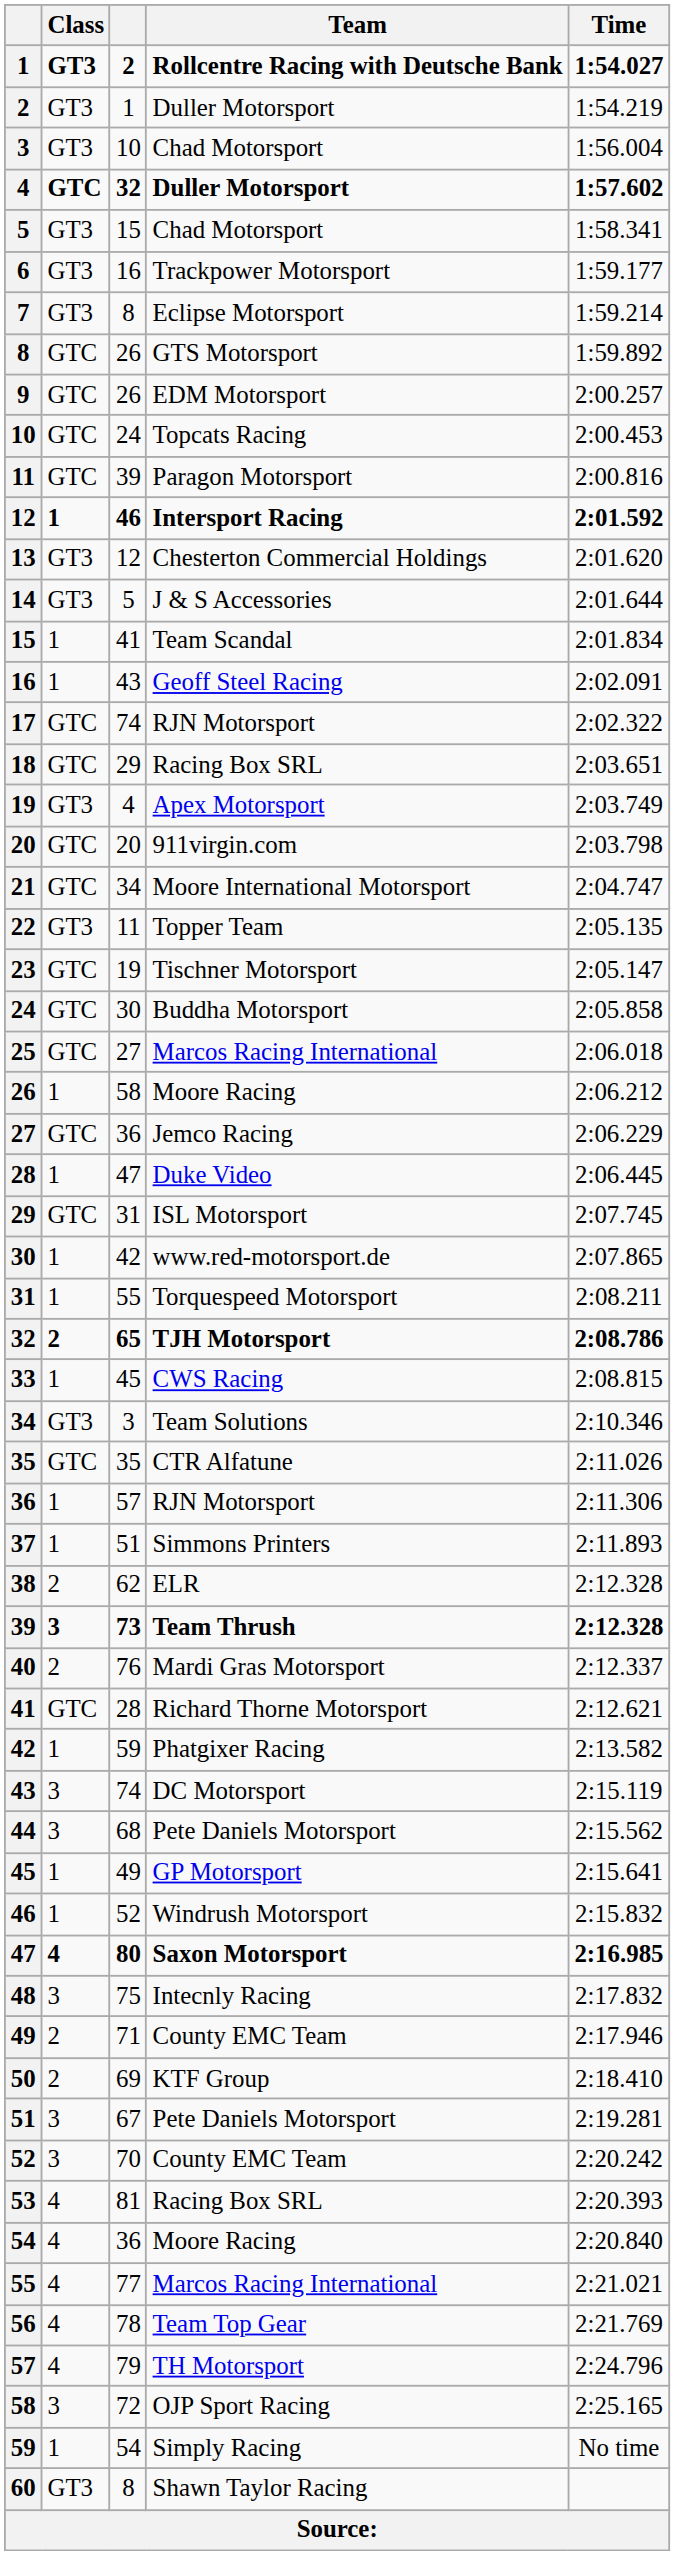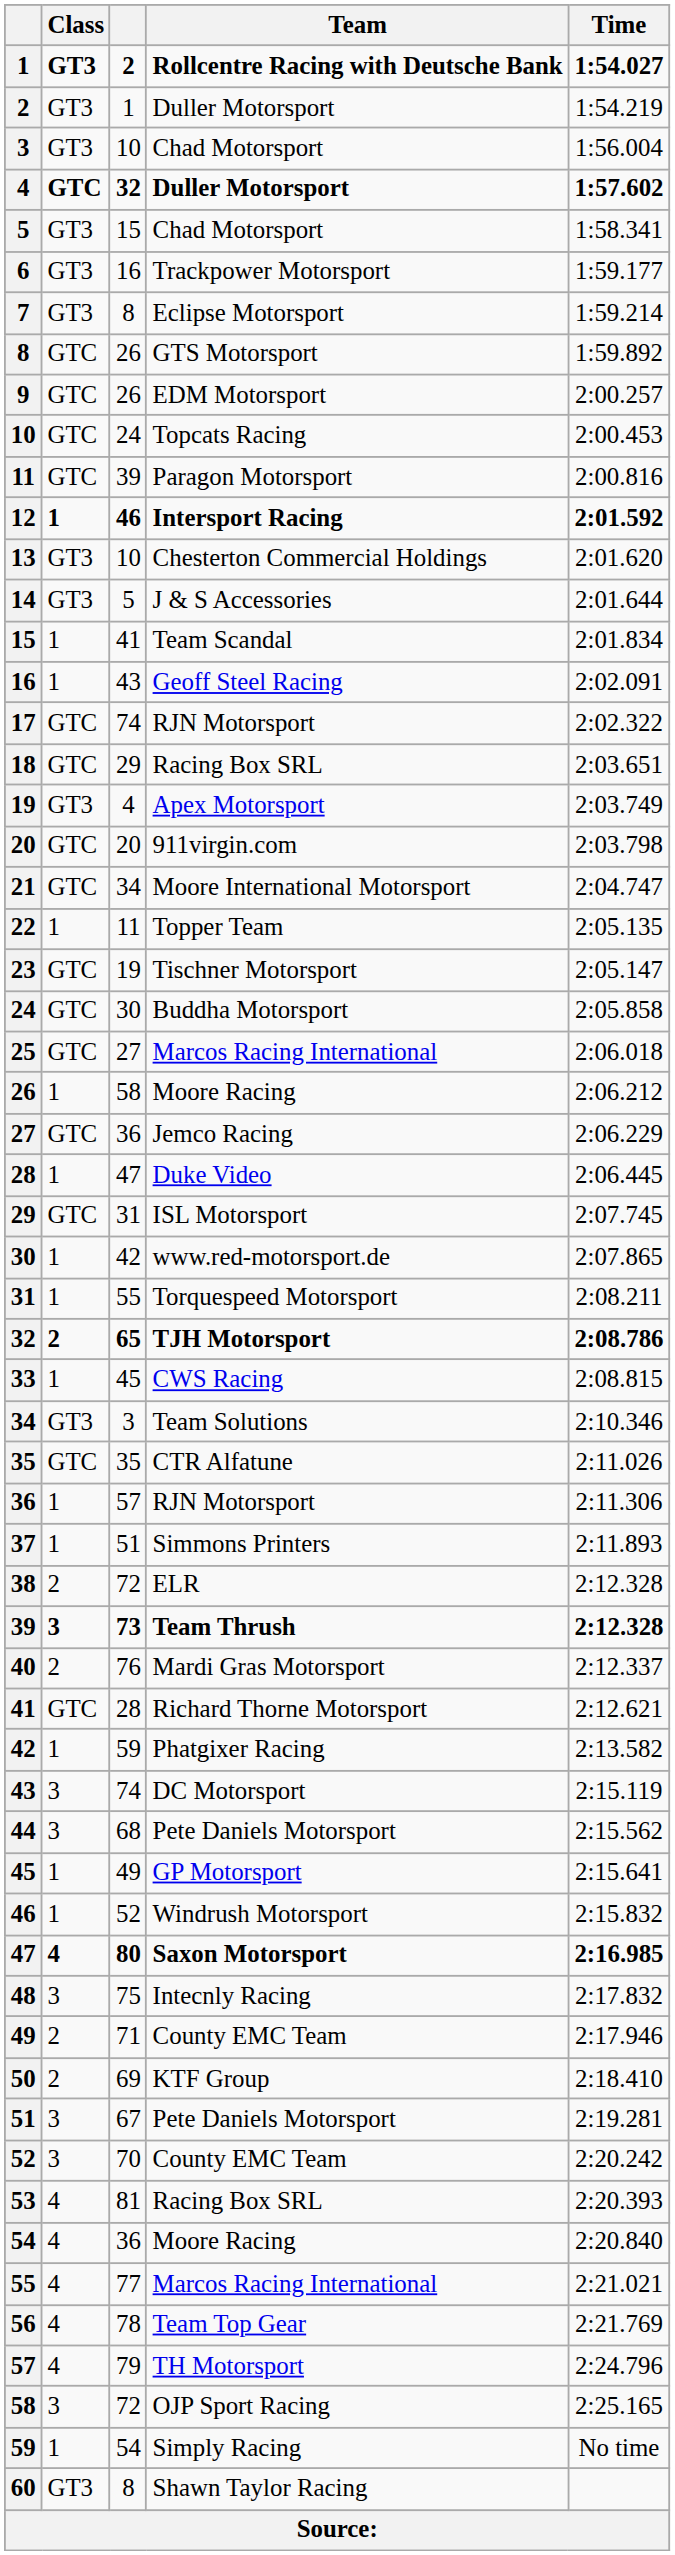13 | column 3: 12 -> 10
22 | Class: GT3 -> 1
38 | column 3: 62 -> 72
